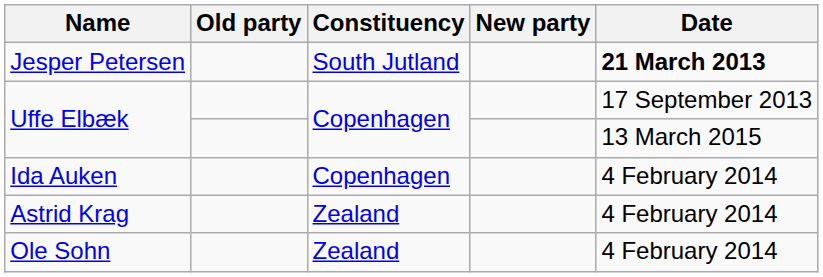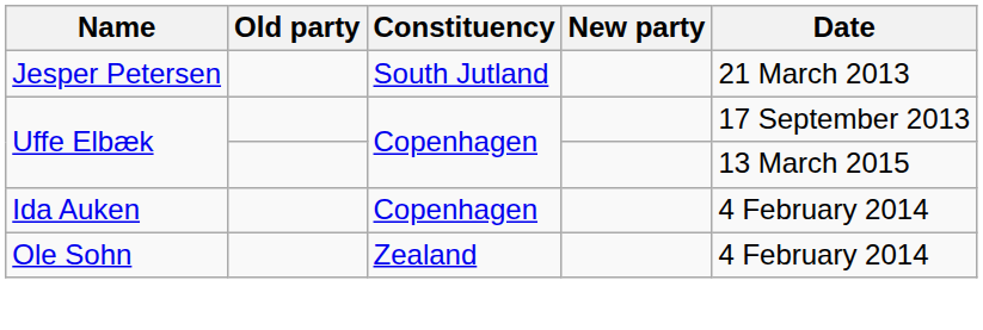Jesper Petersen | Date: bold -> normal
- row: Astrid Krag | Zealand | 4 February 2014
